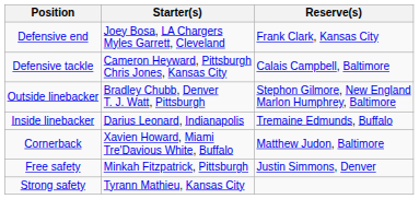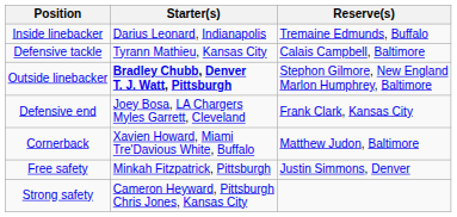rows swapped: Defensive end <-> Inside linebacker
Defensive tackle | Starter(s): Cameron Heyward, Pittsburgh Chris Jones, Kansas City -> Tyrann Mathieu, Kansas City
Outside linebacker | Starter(s): normal -> bold
Strong safety | Starter(s): Tyrann Mathieu, Kansas City -> Cameron Heyward, Pittsburgh Chris Jones, Kansas City
